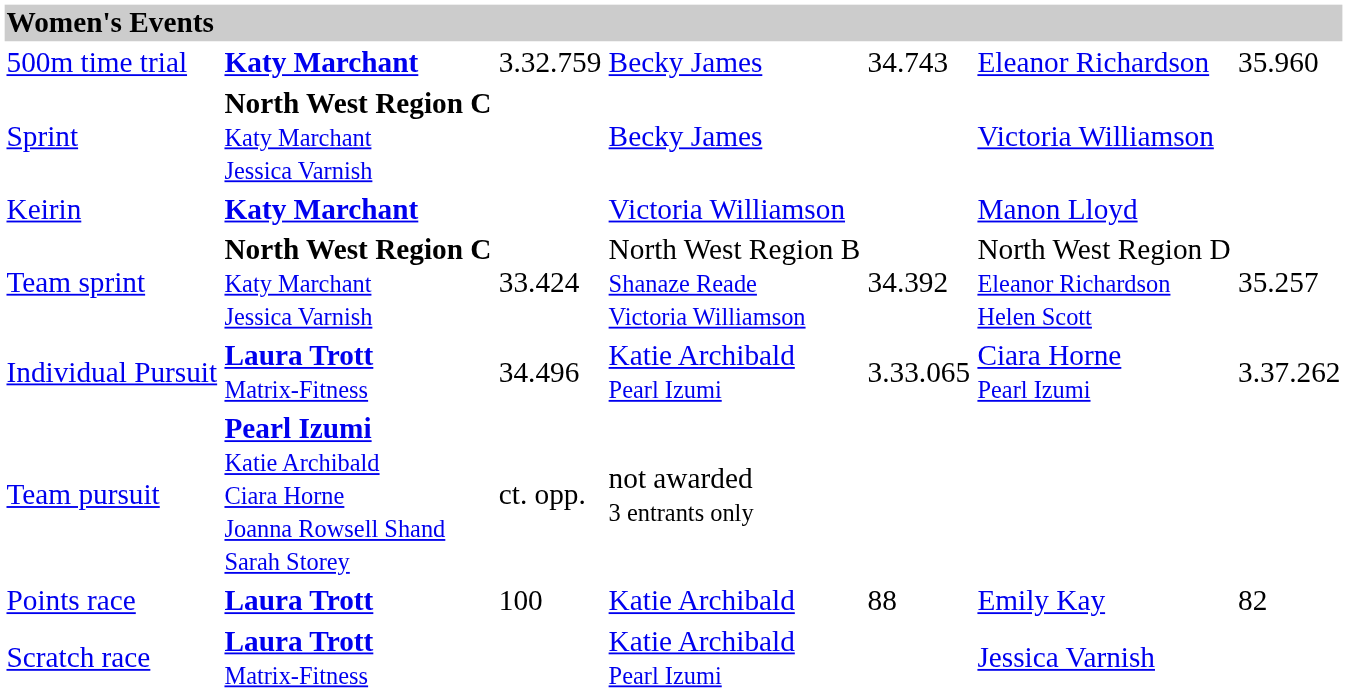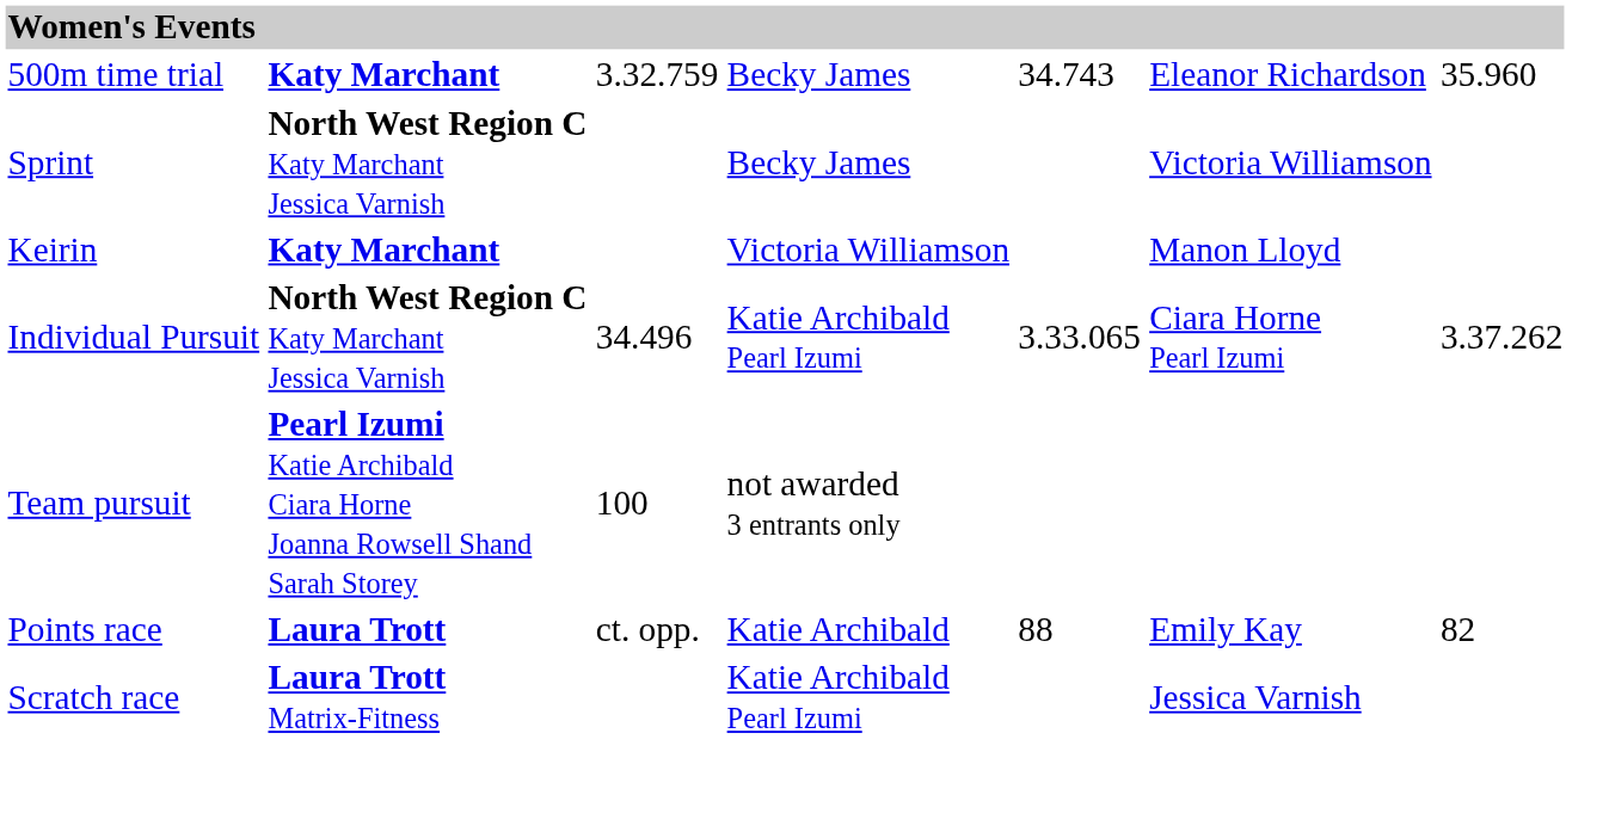- row: Team sprint | North West Region C Katy Marchant Jessica Varnish | 33.424 | North West Region B Shanaze Reade Victoria Williamson | 34.392 | North West Region D Eleanor Richardson Helen Scott | 35.257
Individual Pursuit | column 2: Laura Trott Matrix-Fitness -> North West Region C Katy Marchant Jessica Varnish
Team pursuit | column 3: ct. opp. -> 100
Points race | column 3: 100 -> ct. opp.
